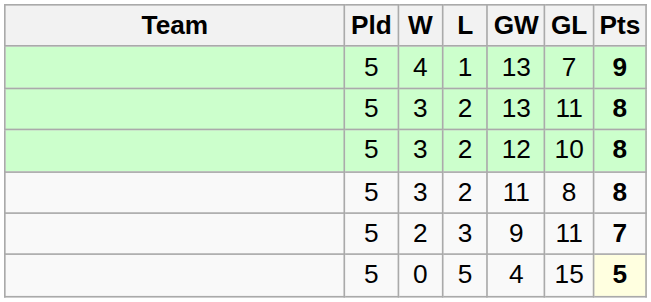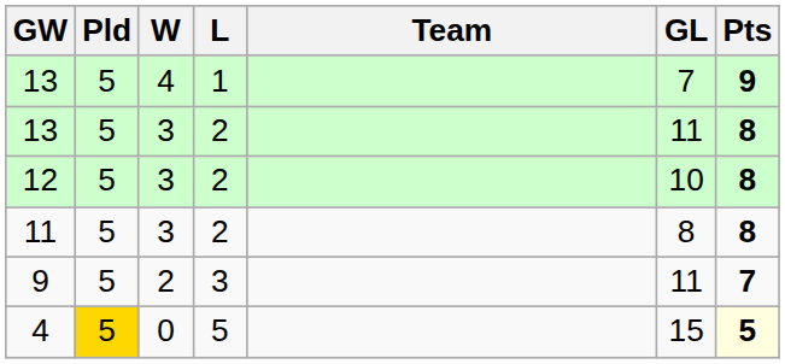columns swapped: Team <-> GW
0 | Pld: no background -> gold background
